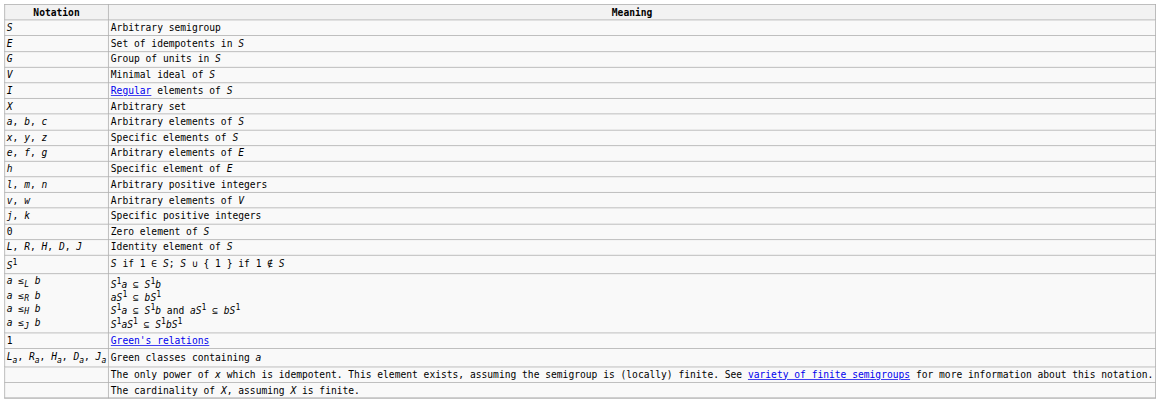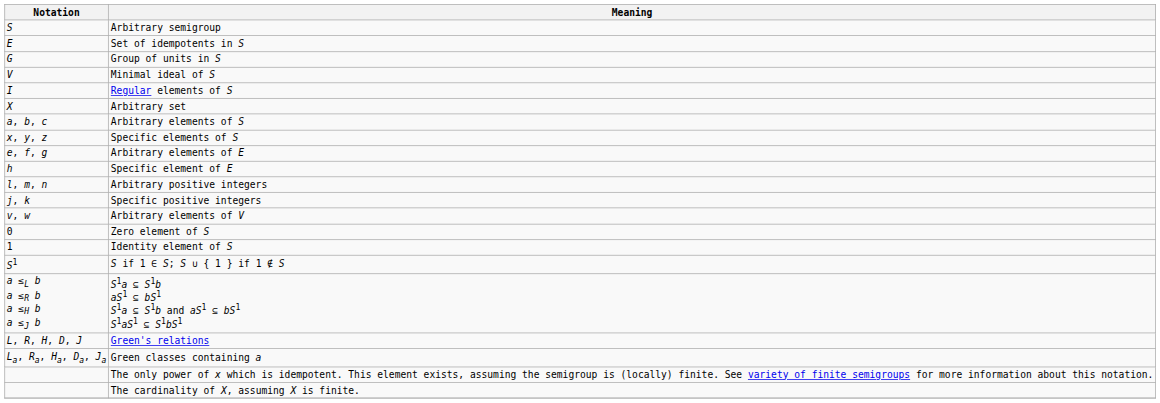rows swapped: Specific positive integers <-> Arbitrary elements of V
Identity element of S | Notation: L, R, H, D, J -> 1
Green's relations | Notation: 1 -> L, R, H, D, J
